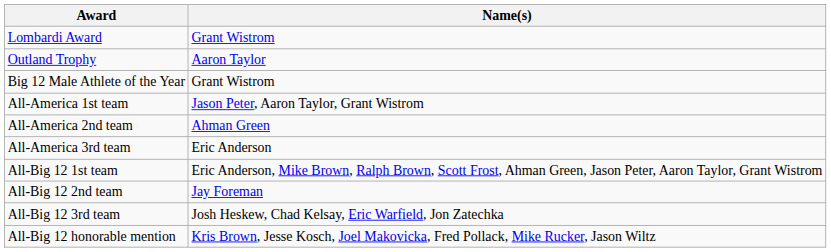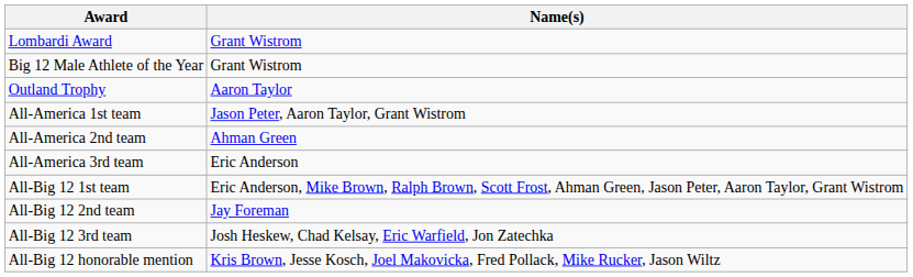rows swapped: Outland Trophy <-> Big 12 Male Athlete of the Year
